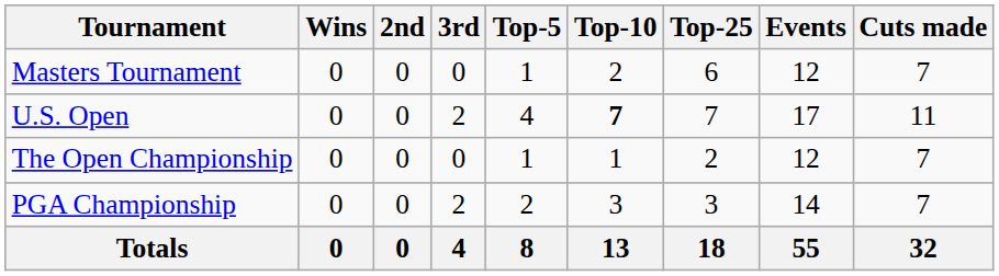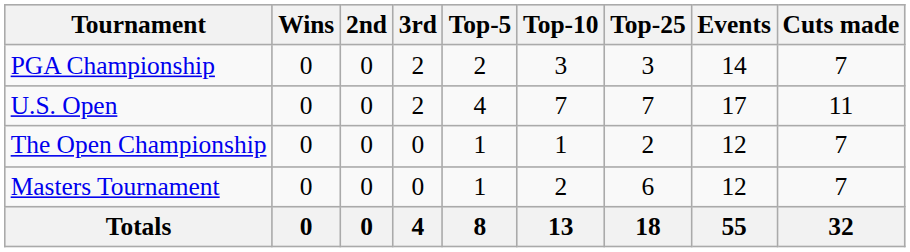rows swapped: Masters Tournament <-> PGA Championship
U.S. Open | Top-10: bold -> normal
